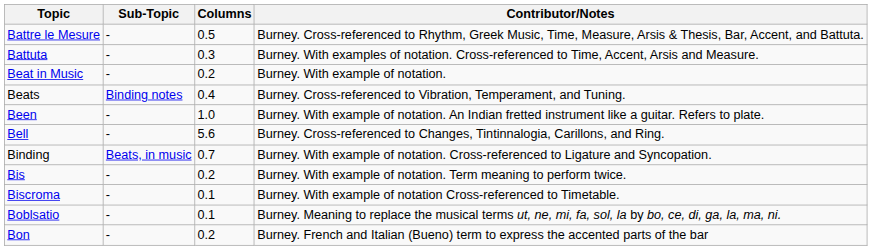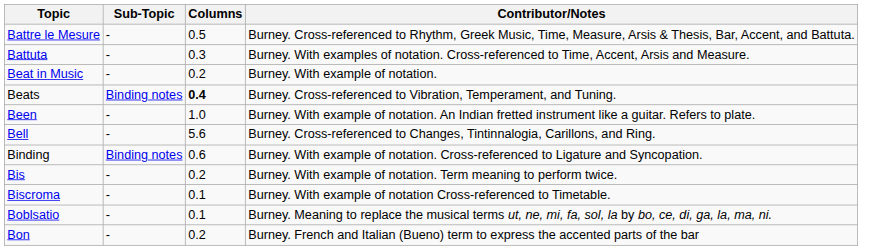Beats | Columns: normal -> bold
Binding | Sub-Topic: Beats, in music -> Binding notes
Binding | Columns: 0.7 -> 0.6
